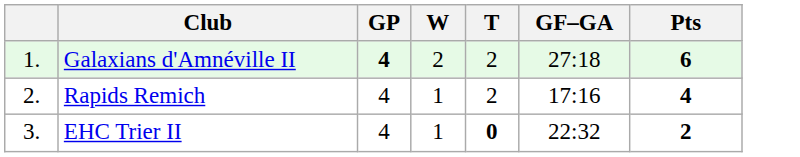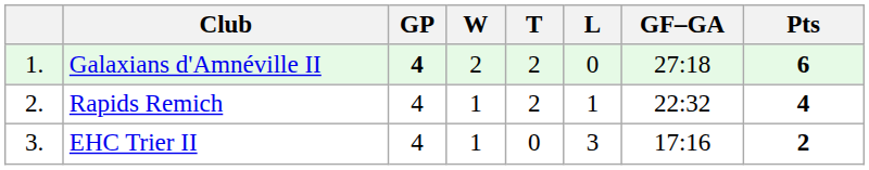+ column: L | 0 | 1 | 3
Rapids Remich | GF–GA: 17:16 -> 22:32
EHC Trier II | T: bold -> normal
EHC Trier II | GF–GA: 22:32 -> 17:16
